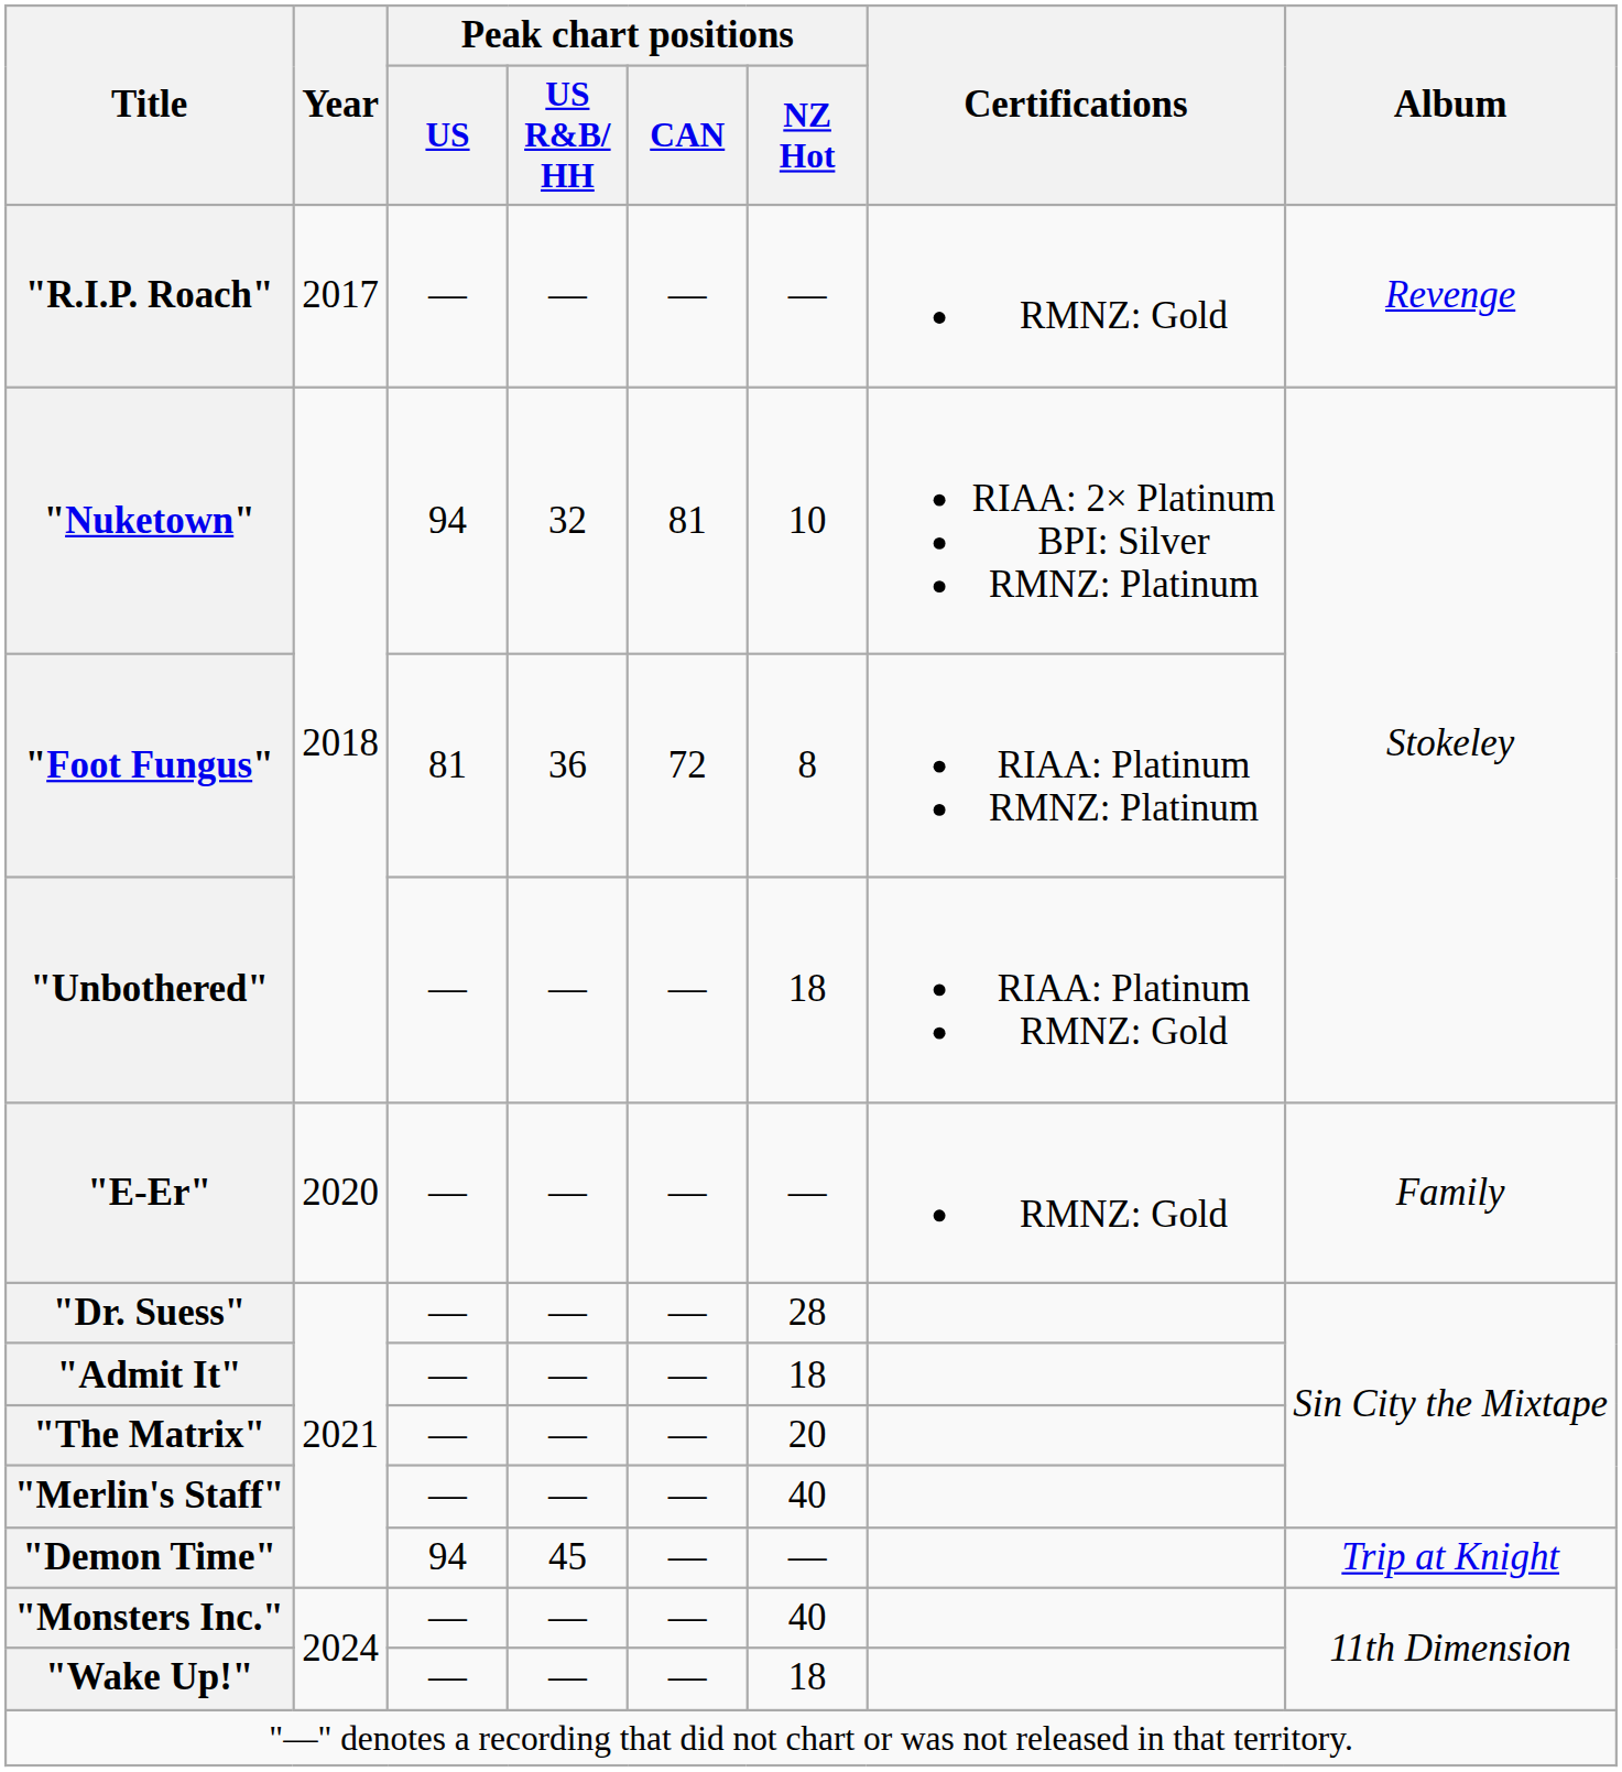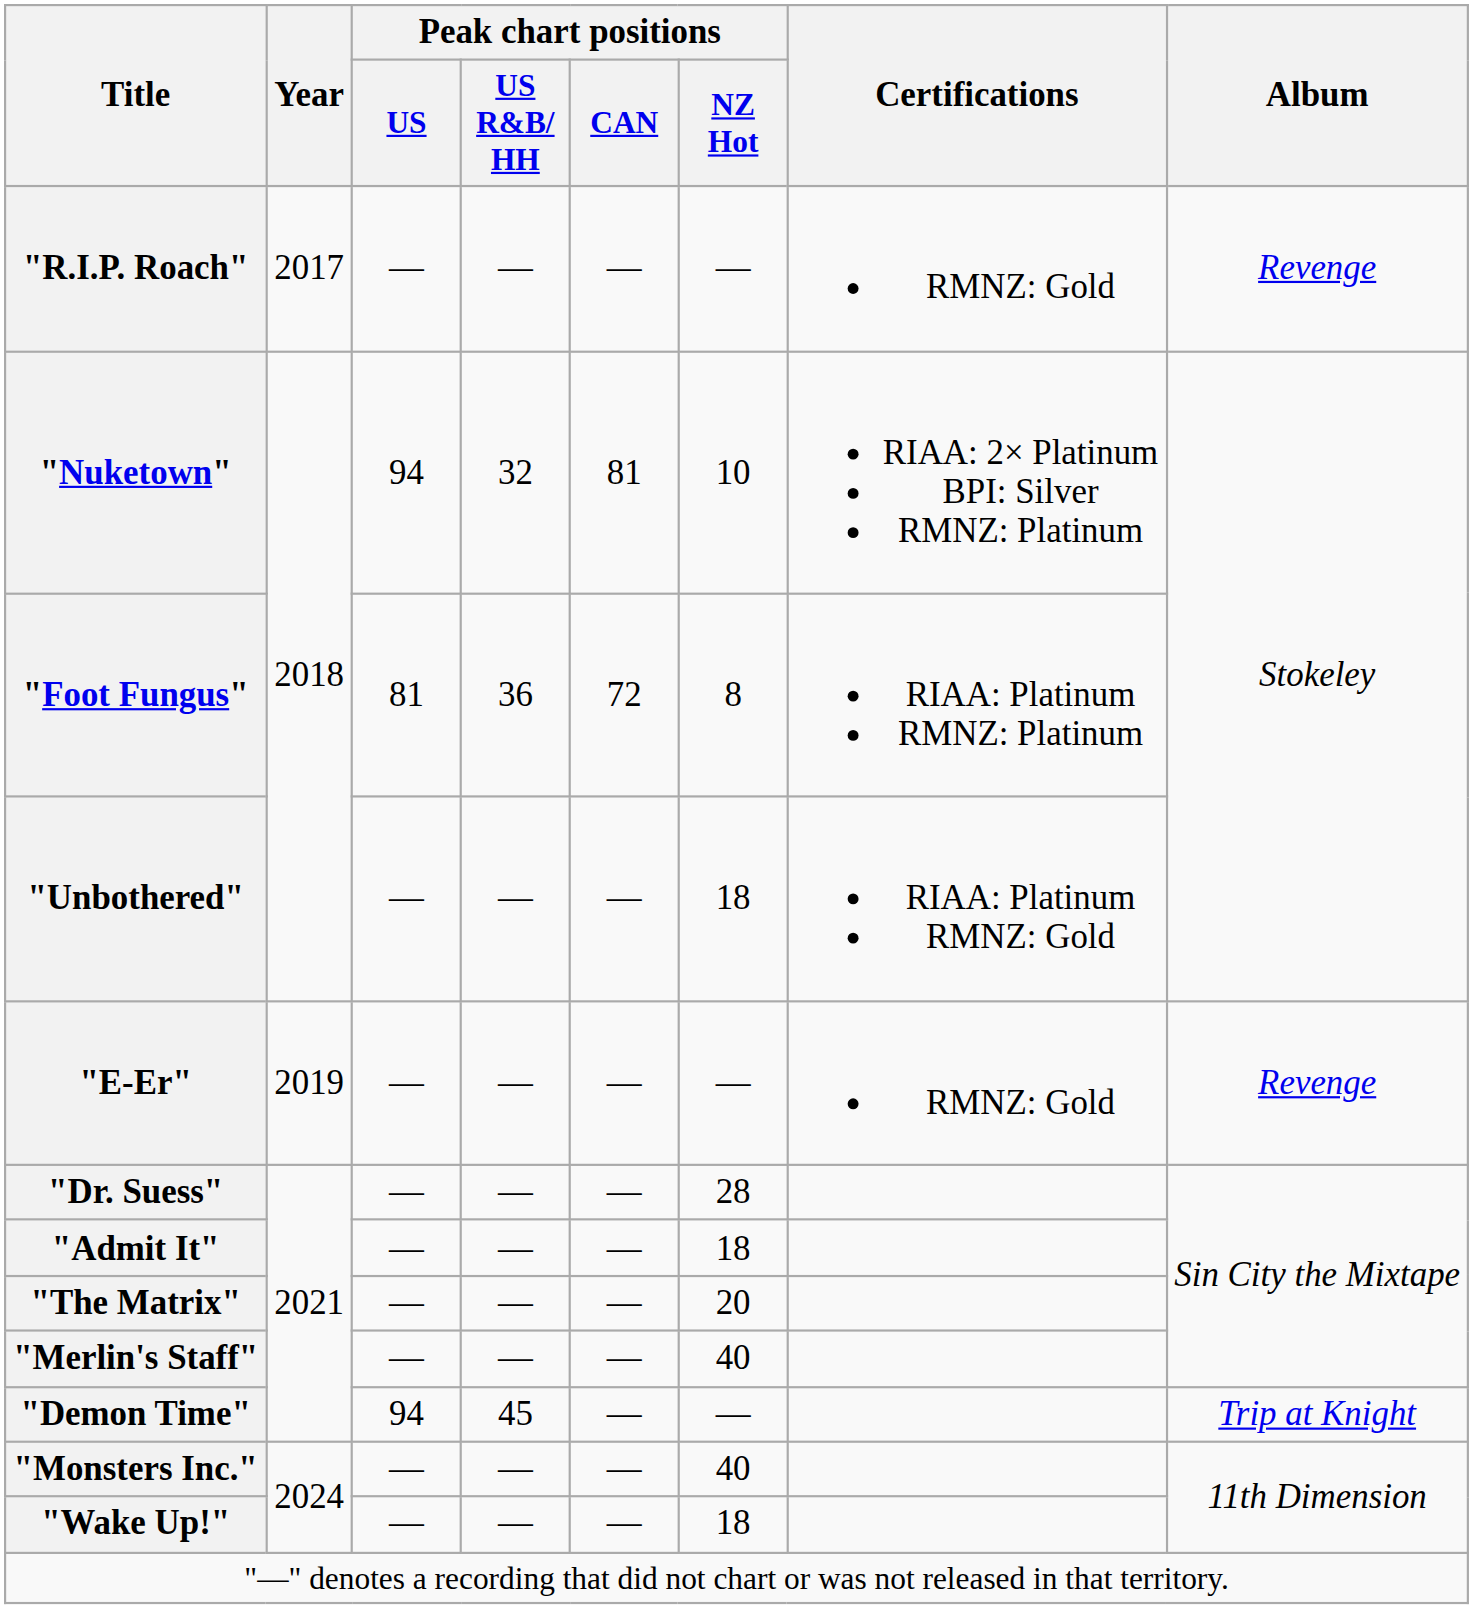"E-Er" | Year: 2020 -> 2019
"E-Er" | Album: Family -> Revenge
